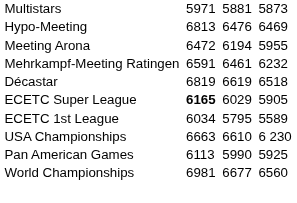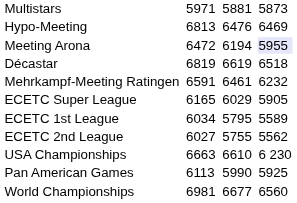Meeting Arona | column 7: no background -> lavender background
rows swapped: Décastar <-> Mehrkampf-Meeting Ratingen
ECETC Super League | column 3: bold -> normal
+ row: ECETC 2nd League | 6027 | 5755 | 5562
